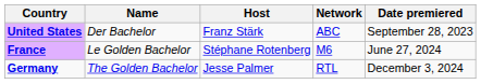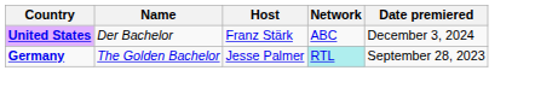United States | Date premiered: September 28, 2023 -> December 3, 2024
- row: France | Le Golden Bachelor | Stéphane Rotenberg | M6 | June 27, 2024
Germany | Network: no background -> paleturquoise background
Germany | Date premiered: December 3, 2024 -> September 28, 2023
